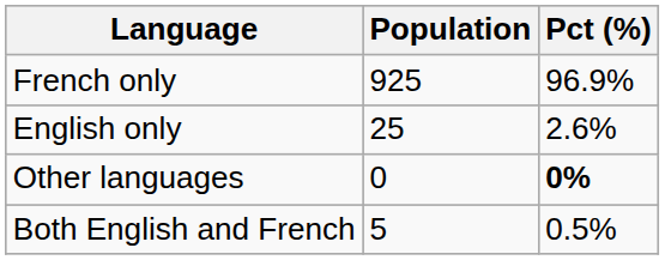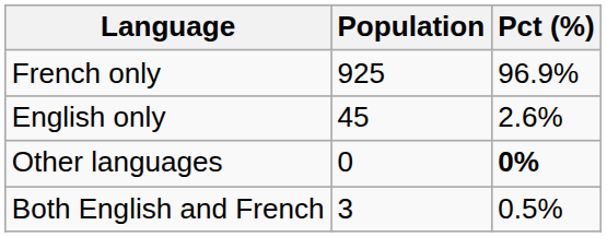English only | Population: 25 -> 45
Both English and French | Population: 5 -> 3
